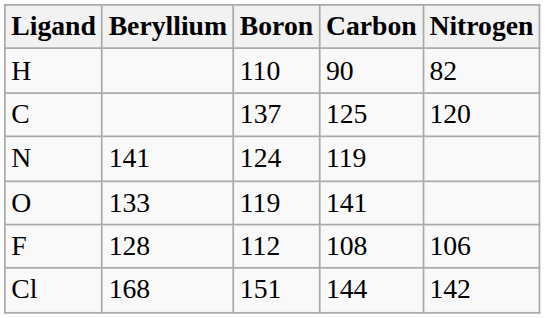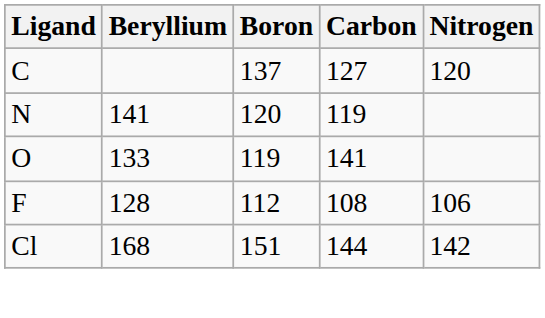- row: H | 110 | 90 | 82
C | Carbon: 125 -> 127
N | Boron: 124 -> 120
